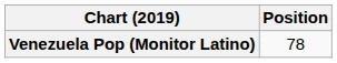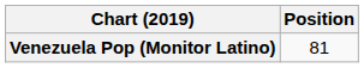Venezuela Pop (Monitor Latino) | Position: 78 -> 81
